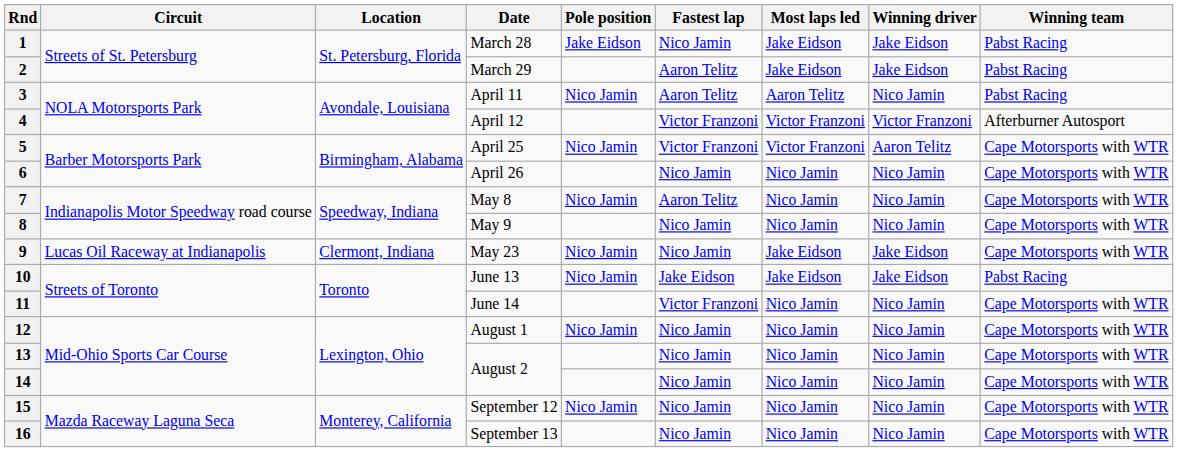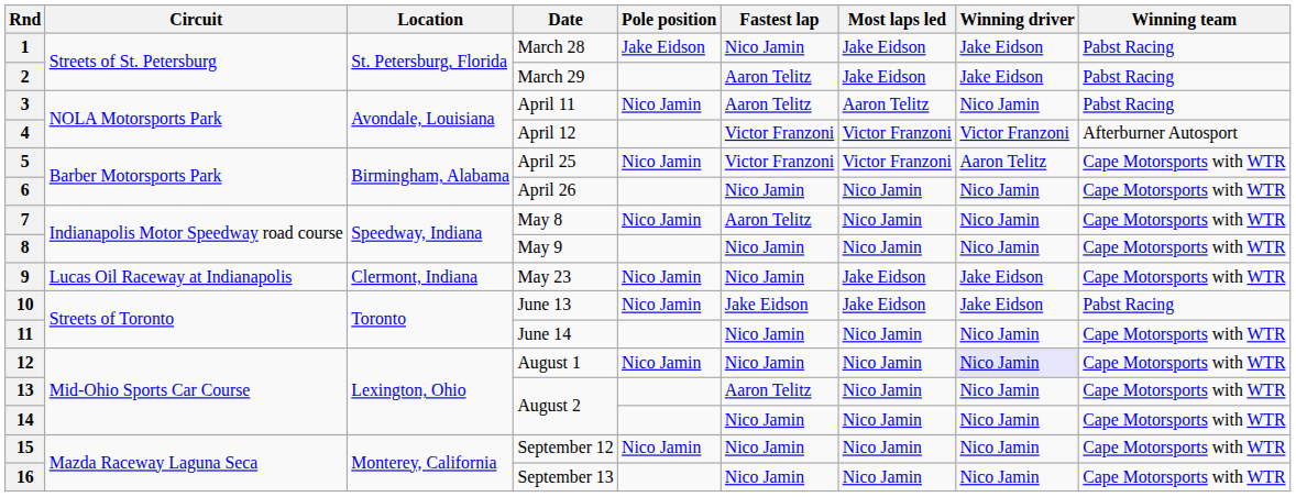11 | Fastest lap: Victor Franzoni -> Nico Jamin
12 | Winning driver: no background -> lavender background
13 | Fastest lap: Nico Jamin -> Aaron Telitz
